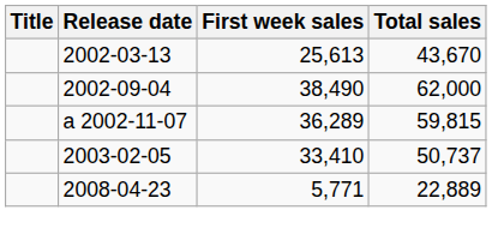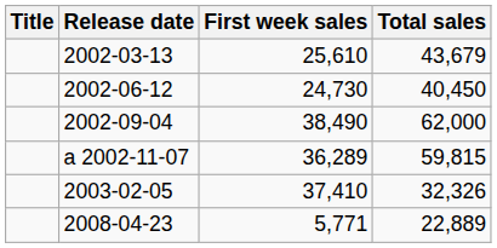2002-03-13 | First week sales: 25,613 -> 25,610
2002-03-13 | Total sales: 43,670 -> 43,679
+ row: 2002-06-12 | 24,730 | 40,450
2003-02-05 | First week sales: 33,410 -> 37,410
2003-02-05 | Total sales: 50,737 -> 32,326
